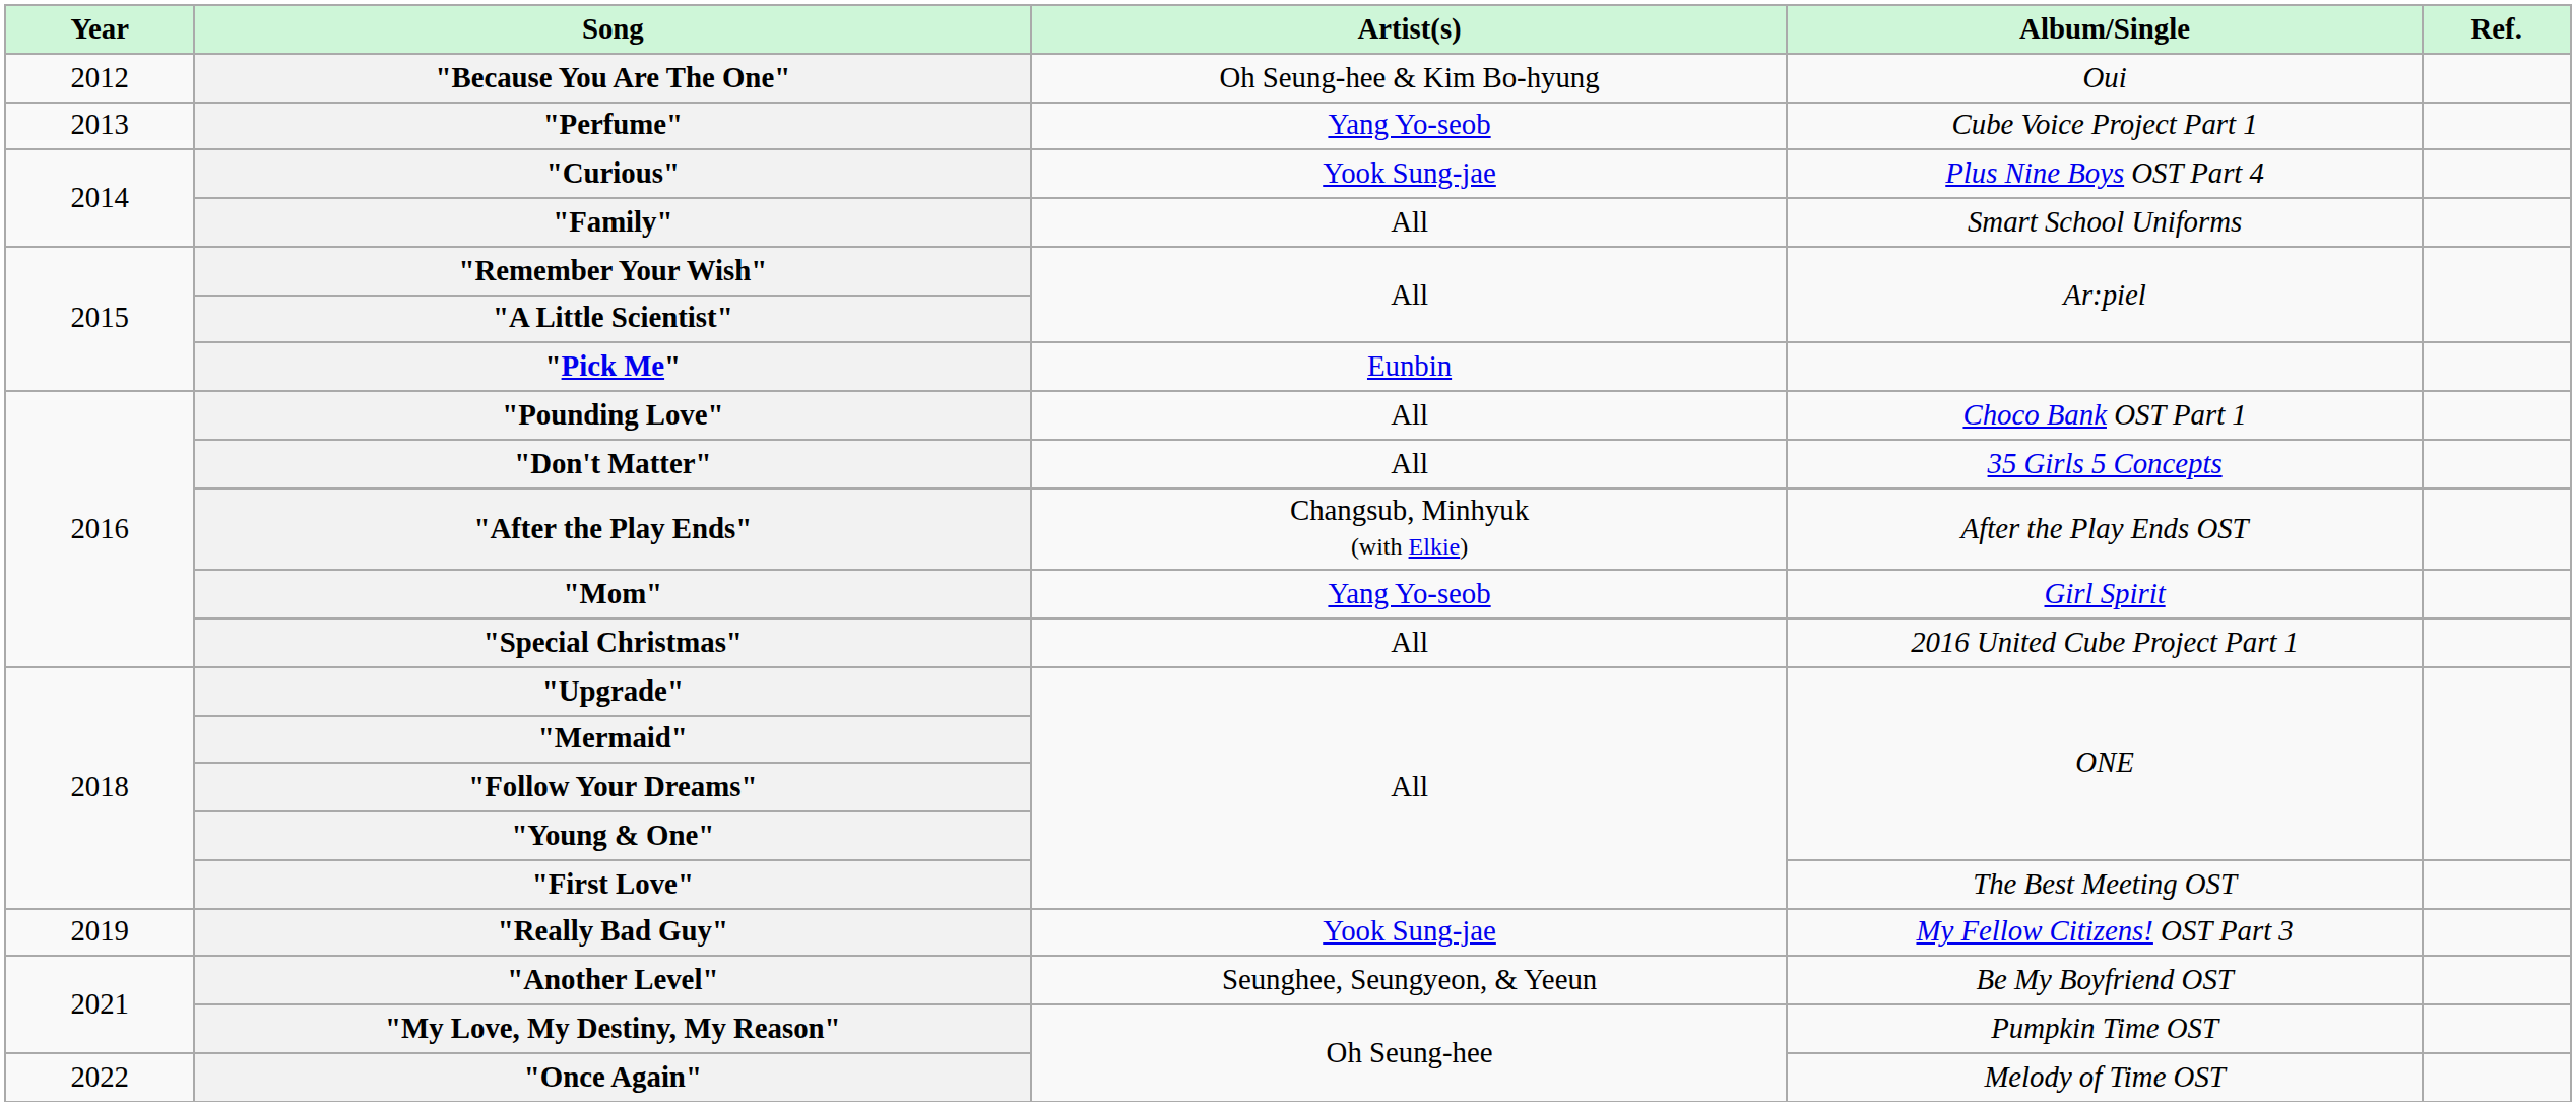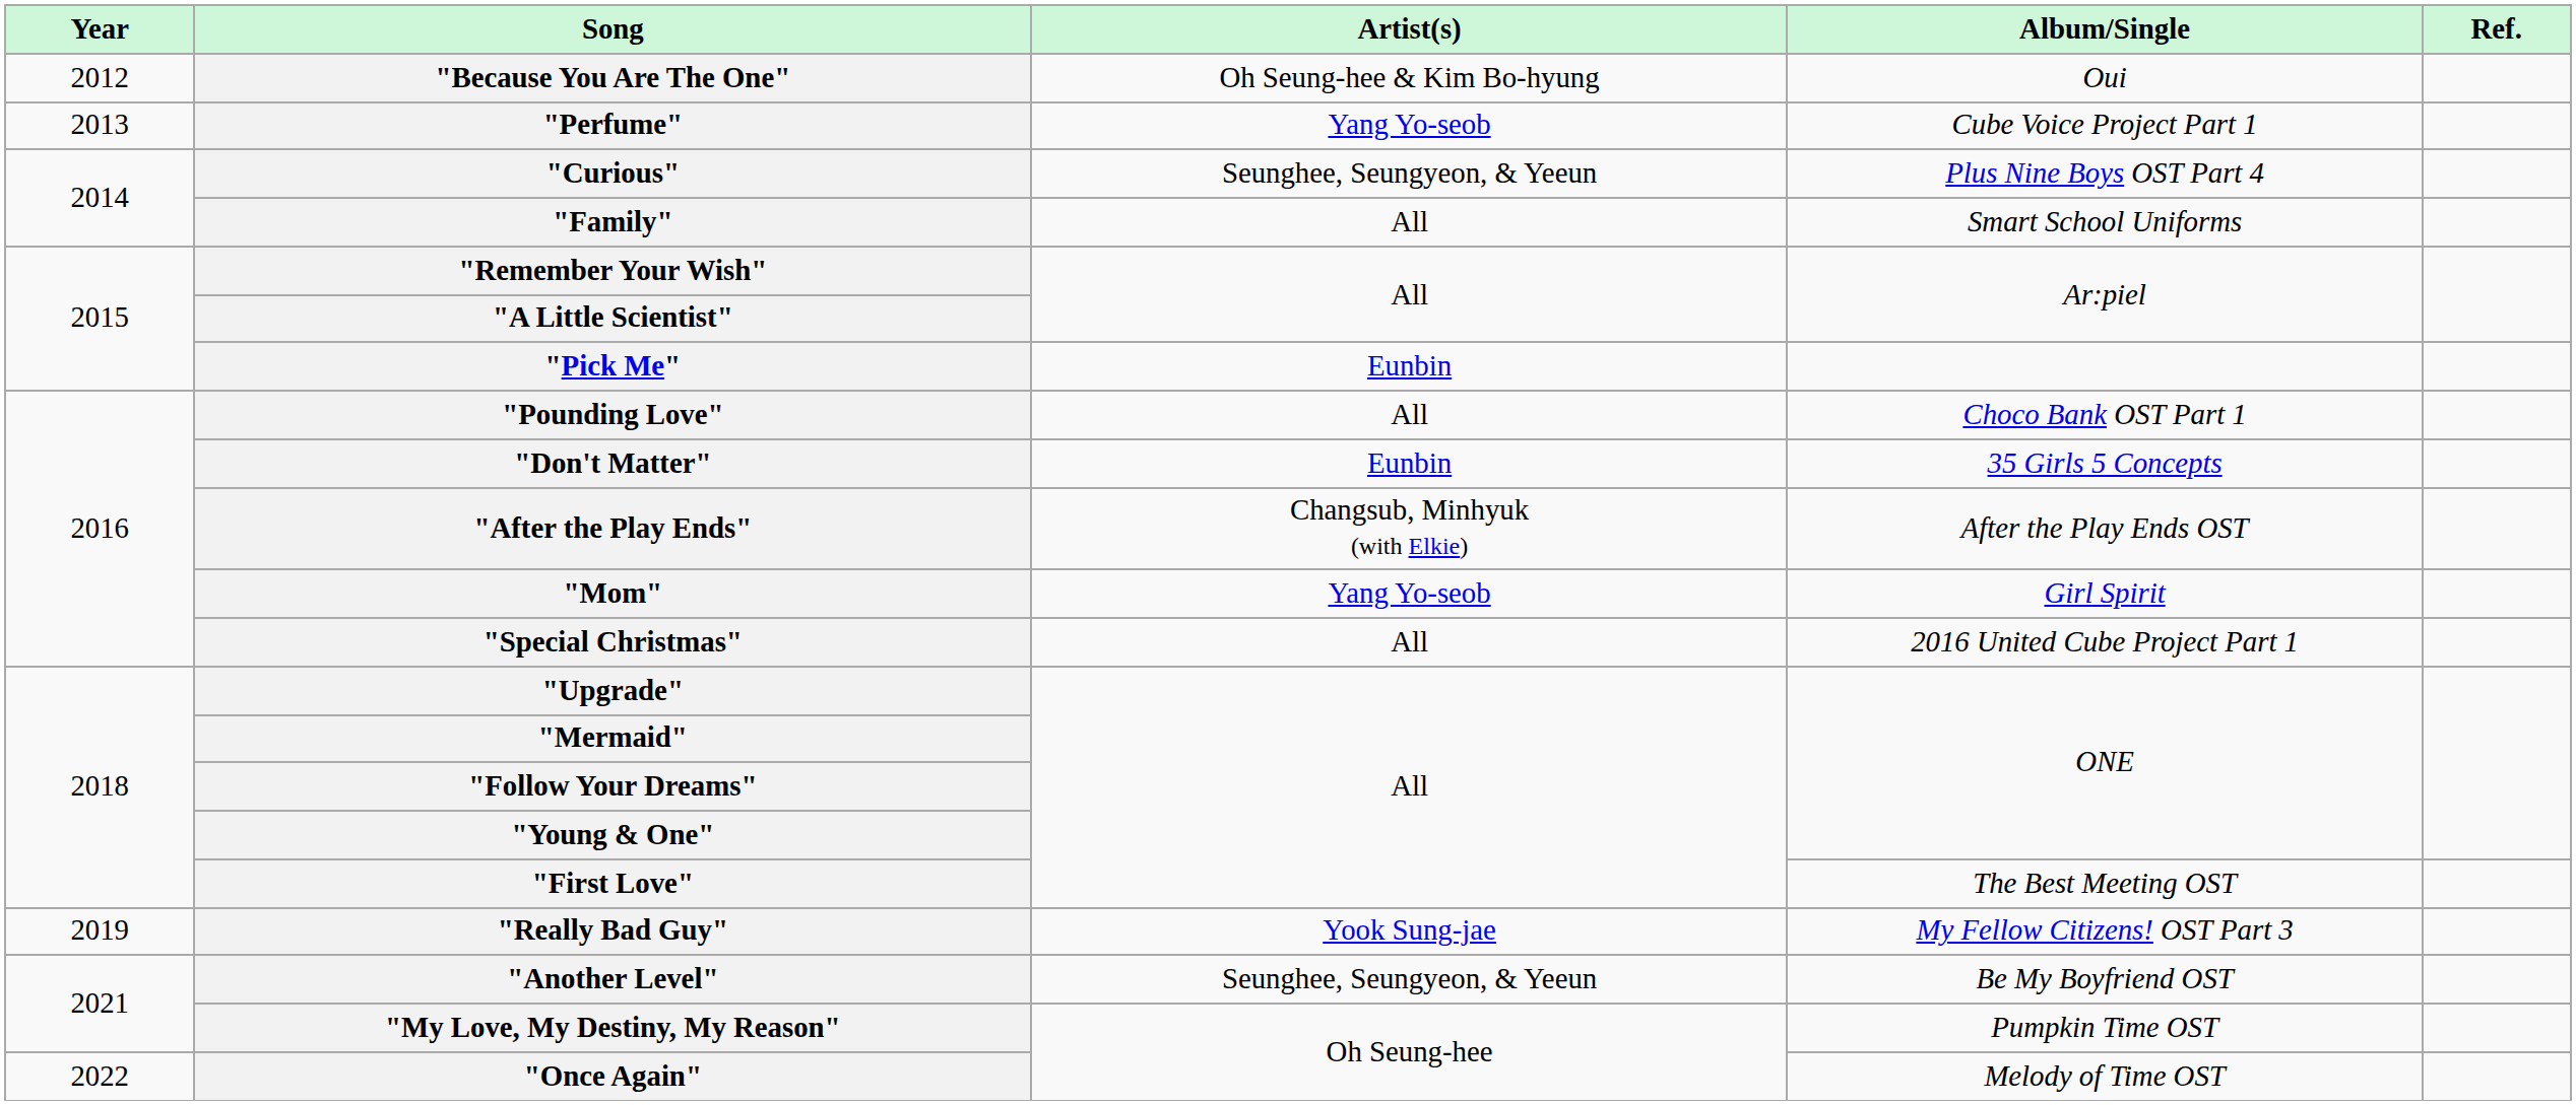"Curious" | Artist(s): Yook Sung-jae -> Seunghee, Seungyeon, & Yeeun
"Don't Matter" | Artist(s): All -> Eunbin
